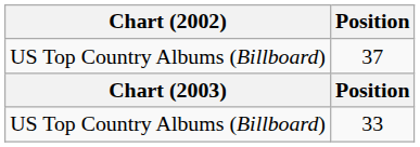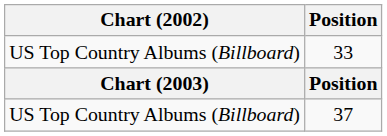rows swapped: 33 <-> 37
